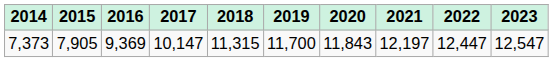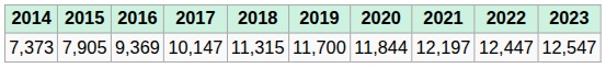7,373 | 2020: 11,843 -> 11,844
